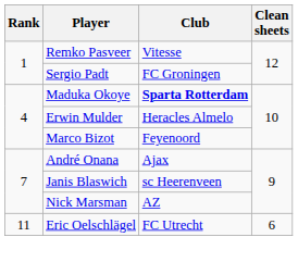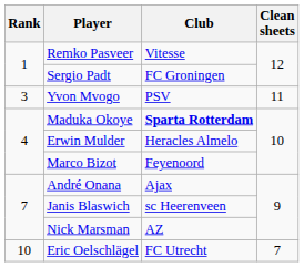+ row: 3 | Yvon Mvogo | PSV | 11
Eric Oelschlägel | Rank: 11 -> 10
Eric Oelschlägel | Clean sheets: 6 -> 7
